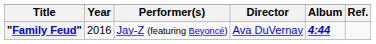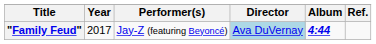"Family Feud" | Year: 2016 -> 2017
"Family Feud" | Director: no background -> lightblue background
